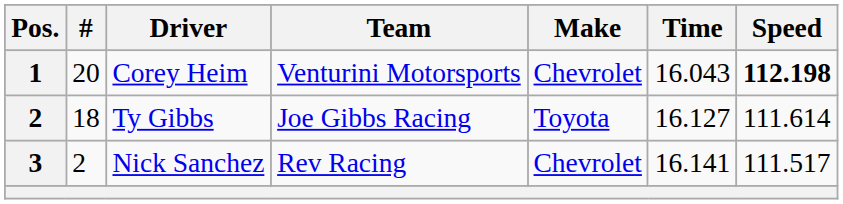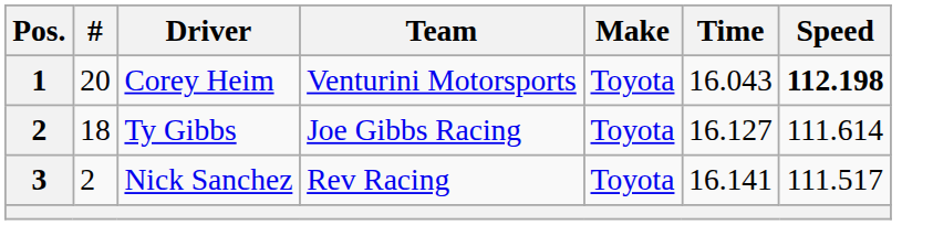Corey Heim | Make: Chevrolet -> Toyota
Nick Sanchez | Make: Chevrolet -> Toyota
